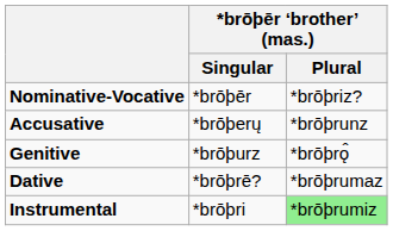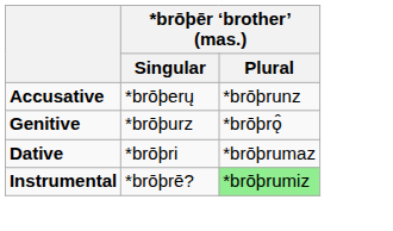- row: Nominative-Vocative | *brōþēr | *brōþriz?
Dative | *brōþēr ‘brother’ (mas.) / Singular: *brōþrē? -> *brōþri
Instrumental | *brōþēr ‘brother’ (mas.) / Singular: *brōþri -> *brōþrē?
